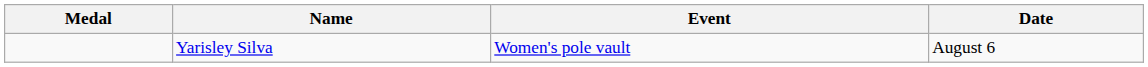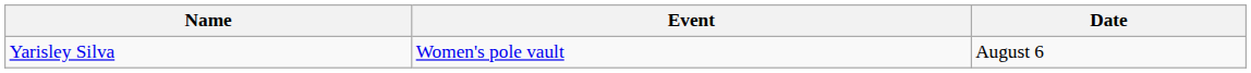- column: Medal
